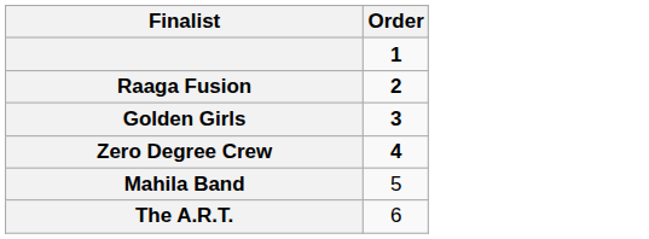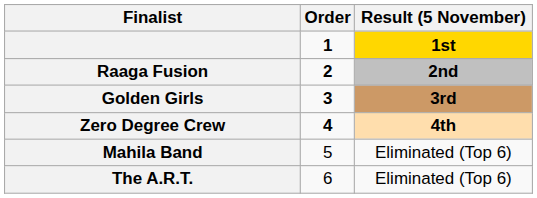+ column: Result (5 November) | 1st | 2nd | 3rd | 4th | Eliminated (Top 6) | Eliminated (Top 6)
